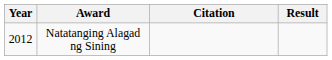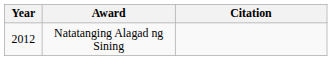- column: Result
